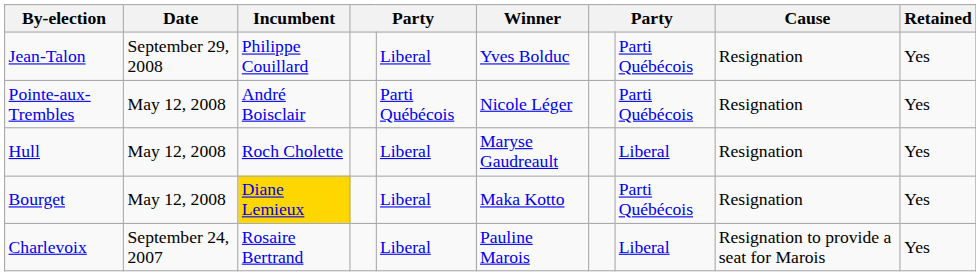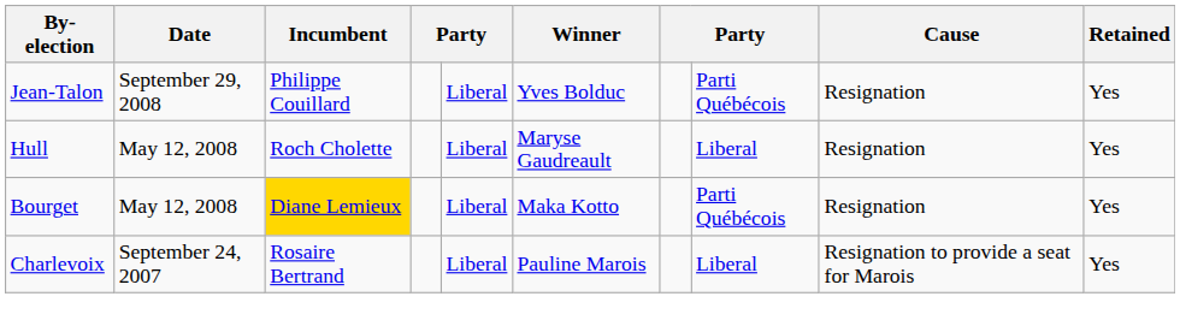- row: Pointe-aux-Trembles | May 12, 2008 | André Boisclair | Parti Québécois | Nicole Léger | Parti Québécois | Resignation | Yes
